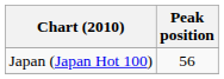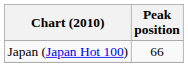Japan (Japan Hot 100) | Peak position: 56 -> 66
